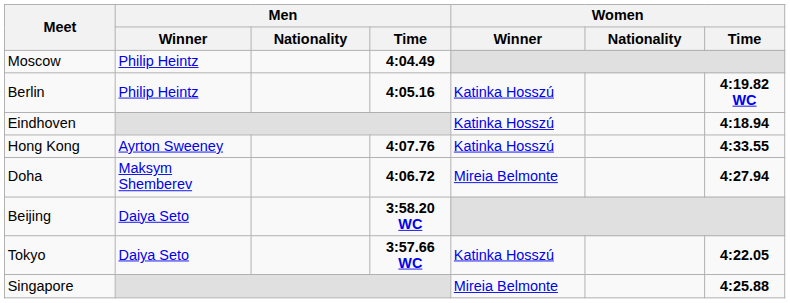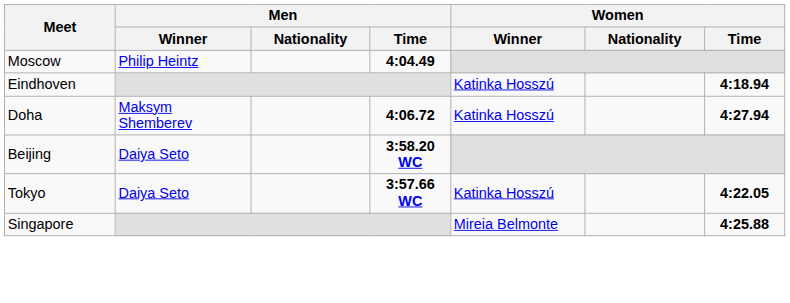- row: Berlin | Philip Heintz | 4:05.16 | Katinka Hosszú | 4:19.82 WC
- row: Hong Kong | Ayrton Sweeney | 4:07.76 | Katinka Hosszú | 4:33.55
Doha | Women / Winner: Mireia Belmonte -> Katinka Hosszú
